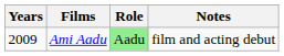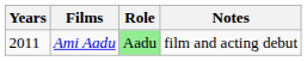Ami Aadu | Years: 2009 -> 2011
